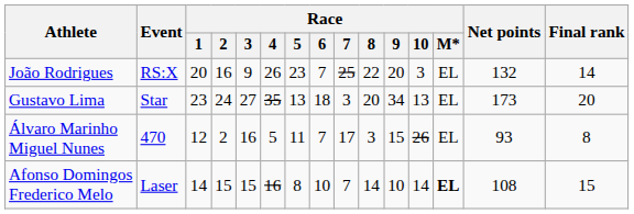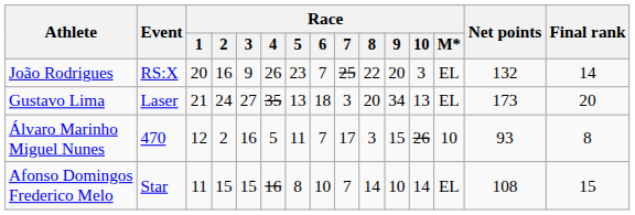Gustavo Lima | Event: Star -> Laser
Gustavo Lima | Race / 1: 23 -> 21
Álvaro Marinho Miguel Nunes | Race / M*: EL -> 10
Afonso Domingos Frederico Melo | Event: Laser -> Star
Afonso Domingos Frederico Melo | Race / 1: 14 -> 11
Afonso Domingos Frederico Melo | Race / M*: bold -> normal
